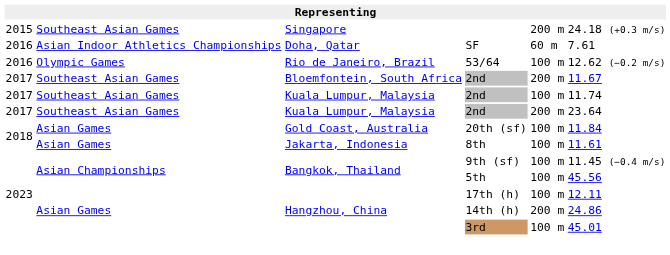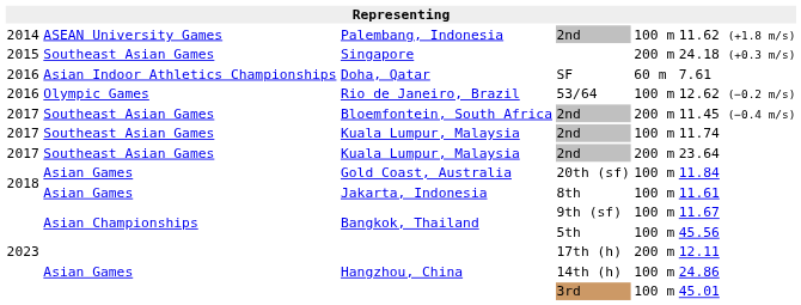+ row: 2014 | ASEAN University Games | Palembang, Indonesia | 2nd | 100 m | 11.62 (+1.8 m/s)
Bloemfontein, South Africa / 2nd | column 6: 11.67 -> 11.45 (−0.4 m/s)
9th (sf) | column 6: 11.45 (−0.4 m/s) -> 11.67
17th (h) | column 5: 100 m -> 200 m
14th (h) | column 5: 200 m -> 100 m
